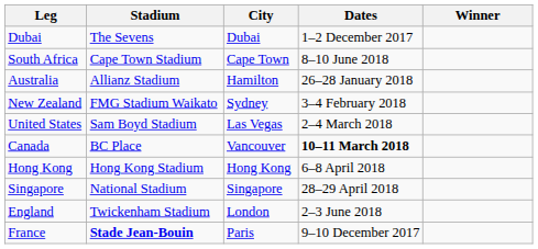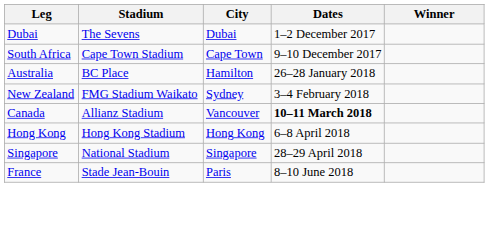South Africa | Dates: 8–10 June 2018 -> 9–10 December 2017
Australia | Stadium: Allianz Stadium -> BC Place
- row: United States | Sam Boyd Stadium | Las Vegas | 2–4 March 2018
Canada | Stadium: BC Place -> Allianz Stadium
- row: England | Twickenham Stadium | London | 2–3 June 2018
France | Stadium: bold -> normal
France | Dates: 9–10 December 2017 -> 8–10 June 2018
